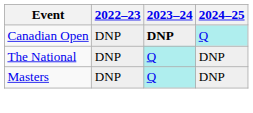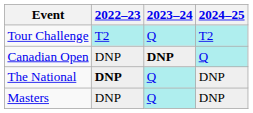+ row: Tour Challenge | T2 | Q | T2
The National | 2022–23: normal -> bold
